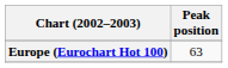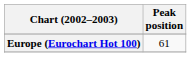Europe (Eurochart Hot 100) | Peak position: 63 -> 61
